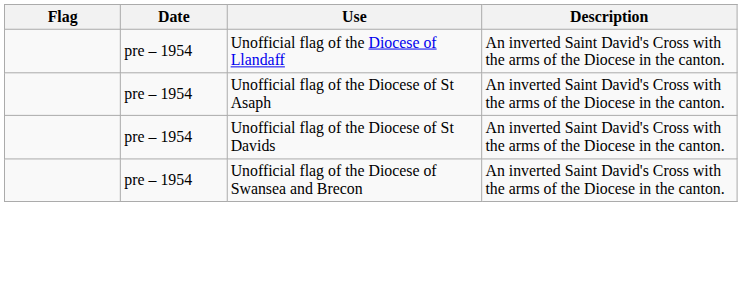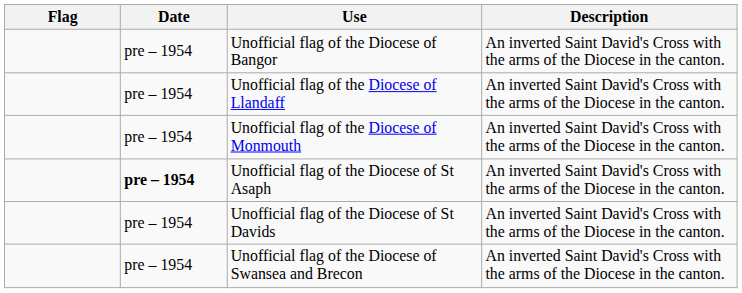+ row: pre – 1954 | Unofficial flag of the Diocese of Bangor | An inverted Saint David's Cross with the arms of the Diocese in the canton.
+ row: pre – 1954 | Unofficial flag of the Diocese of Monmouth | An inverted Saint David's Cross with the arms of the Diocese in the canton.
Unofficial flag of the Diocese of St Asaph | Date: normal -> bold
